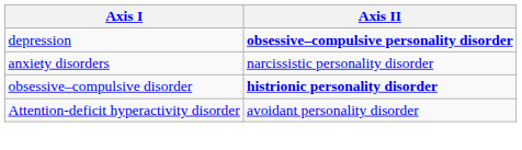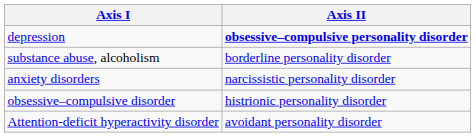+ row: substance abuse, alcoholism | borderline personality disorder
obsessive–compulsive disorder | Axis II: bold -> normal
